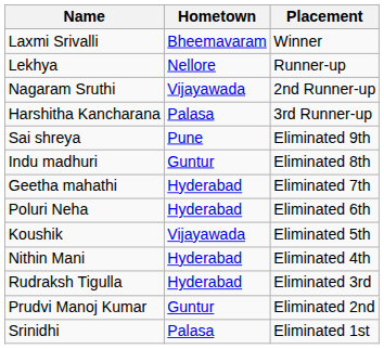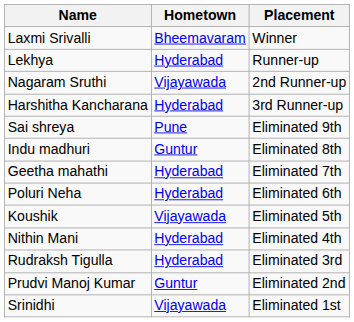Lekhya | Hometown: Nellore -> Hyderabad
Harshitha Kancharana | Hometown: Palasa -> Hyderabad
Srinidhi | Hometown: Palasa -> Vijayawada
